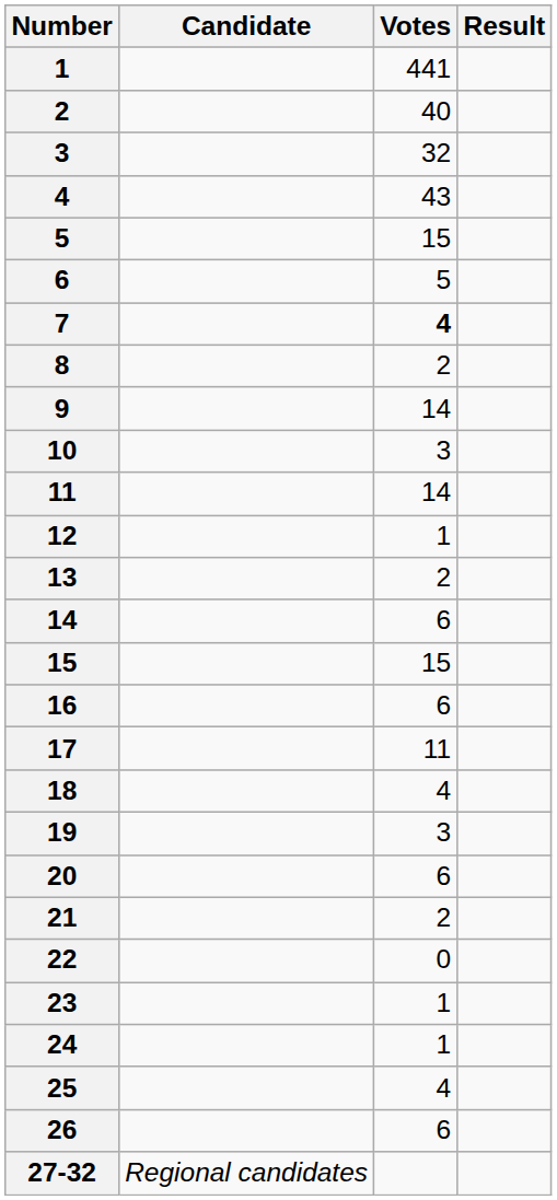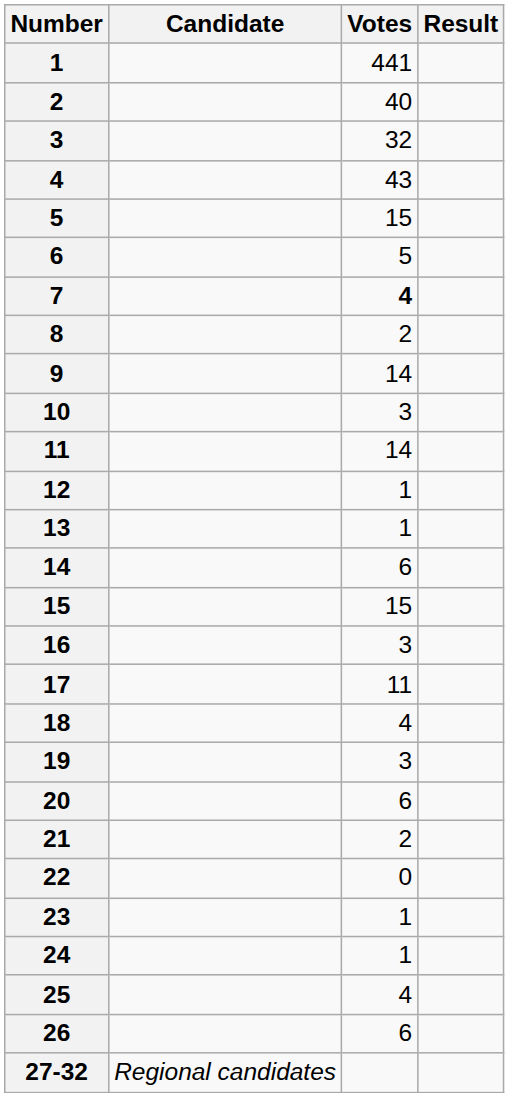13 | Votes: 2 -> 1
16 | Votes: 6 -> 3
